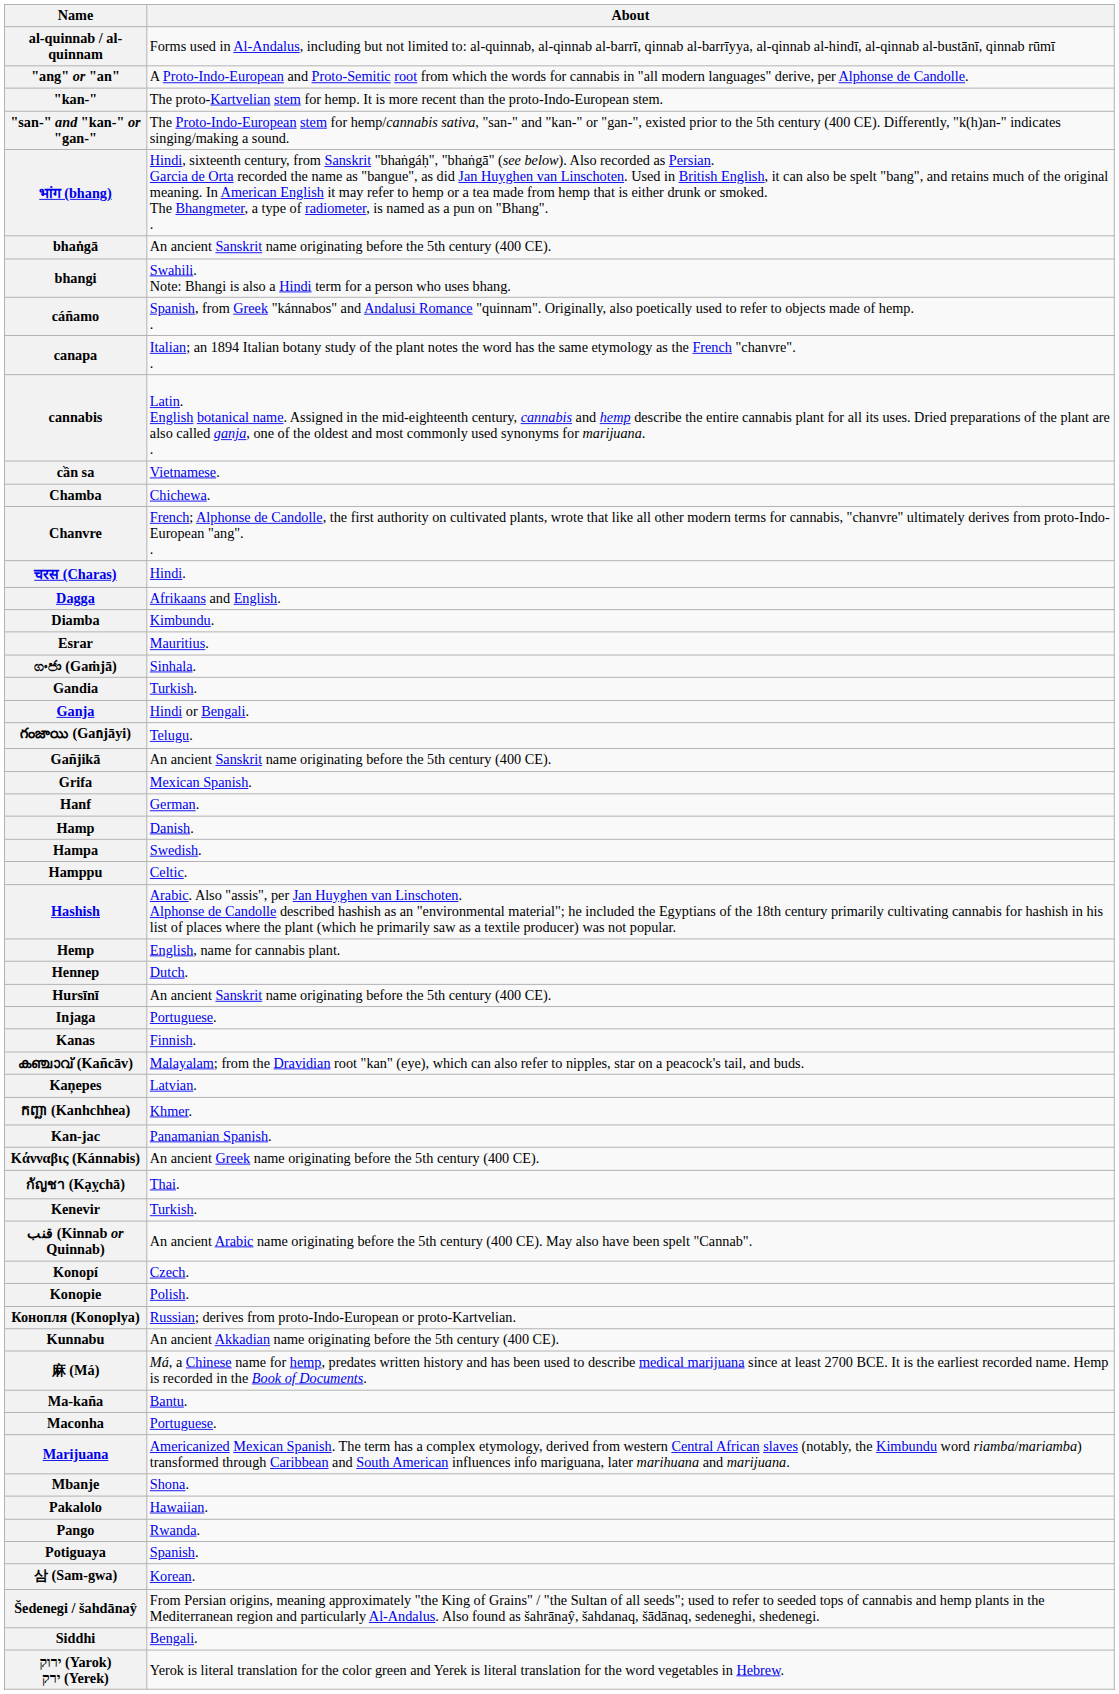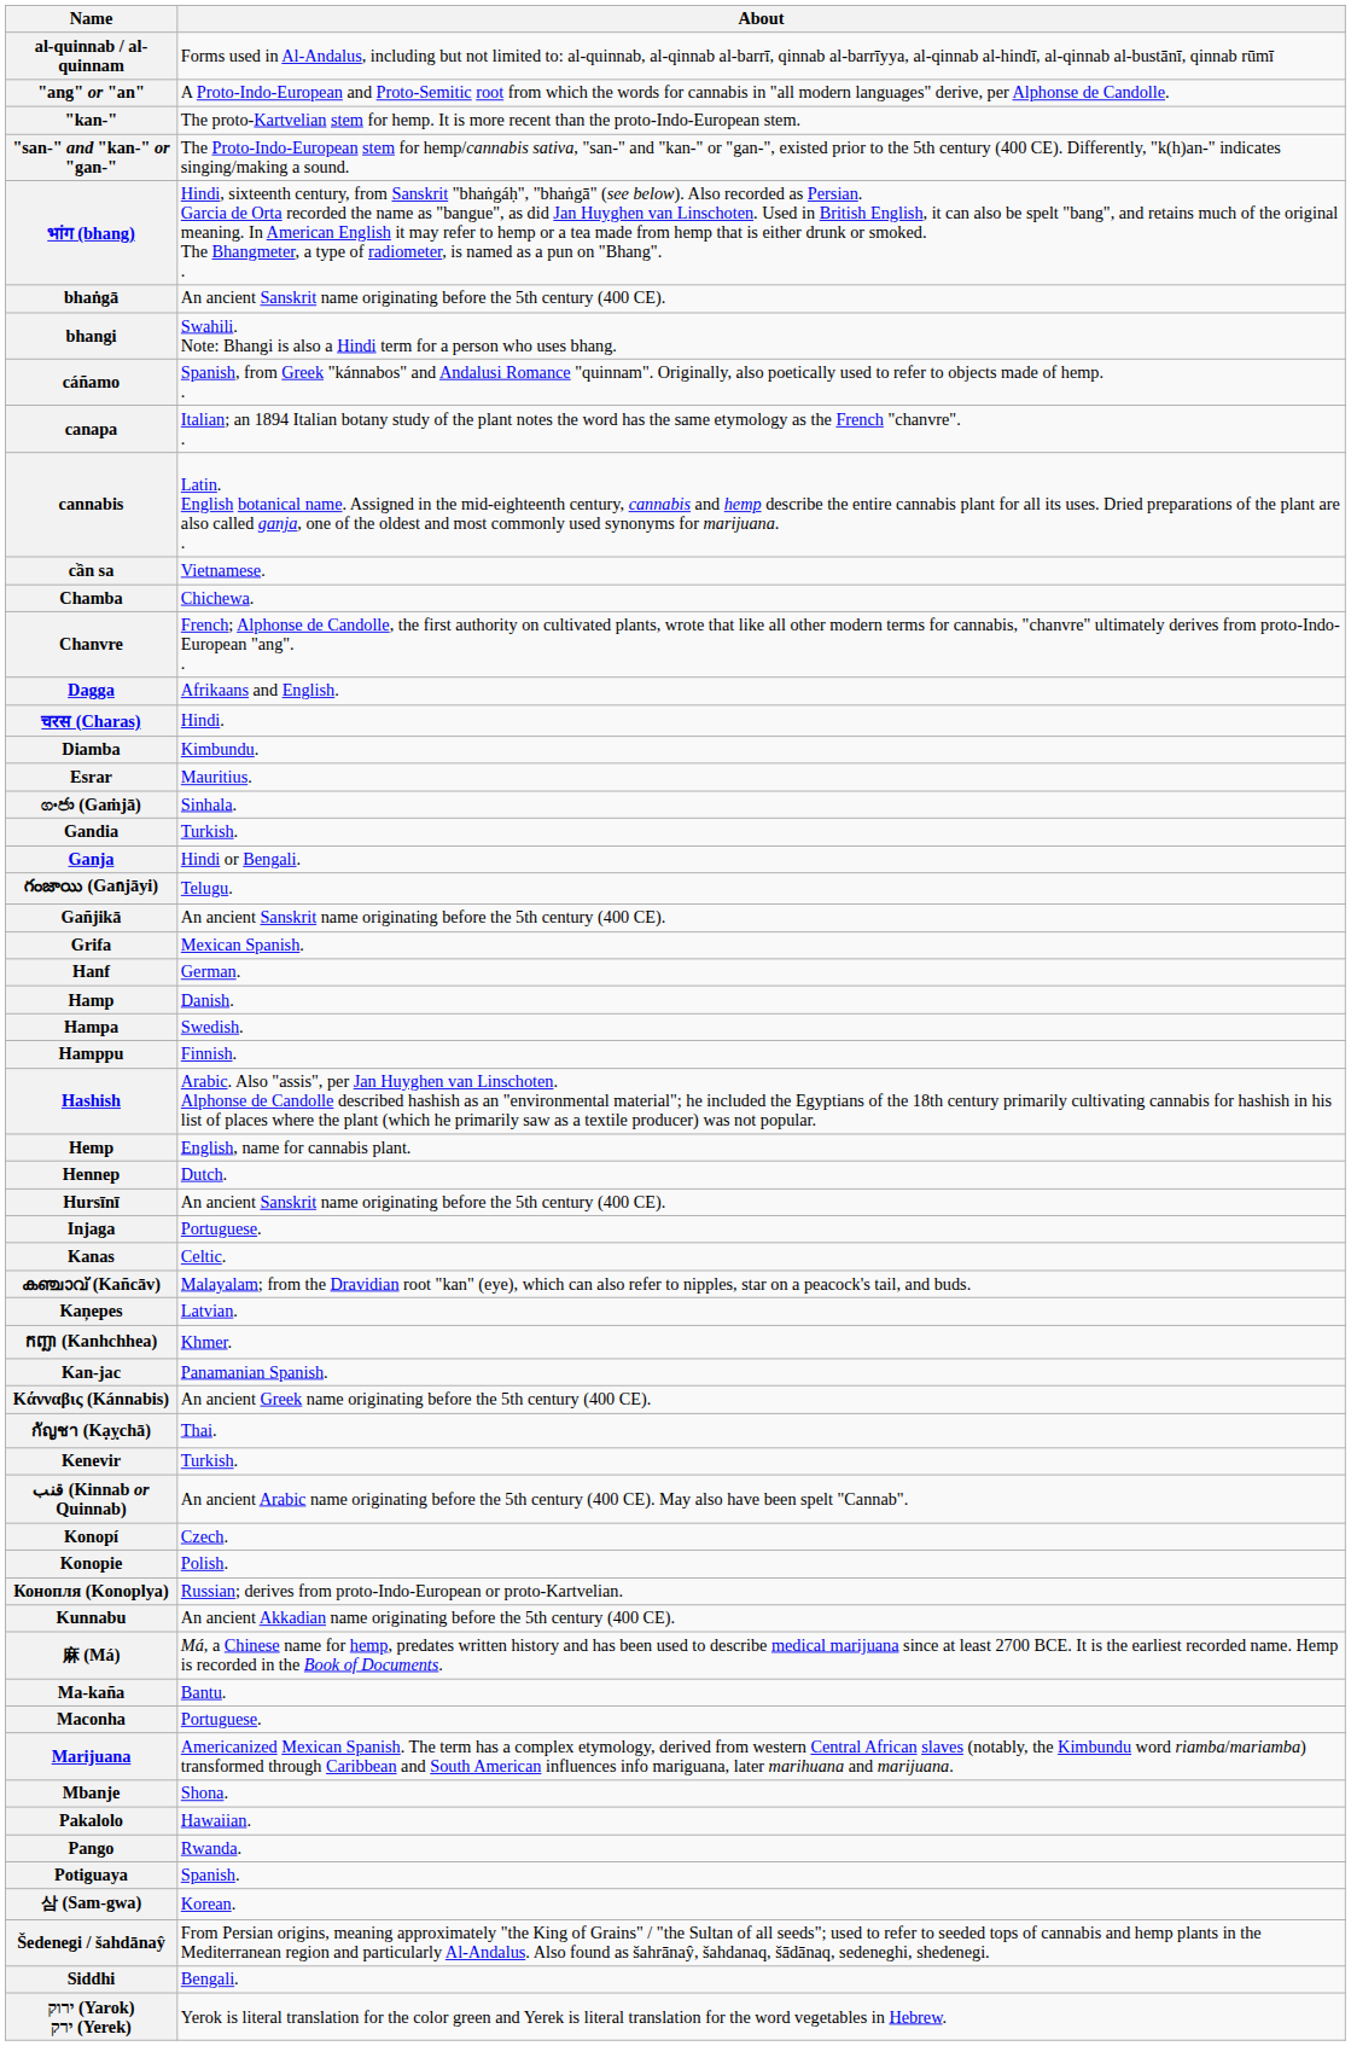rows swapped: चरस (Charas) <-> Dagga
Hamppu | About: Celtic. -> Finnish.
Kanas | About: Finnish. -> Celtic.
